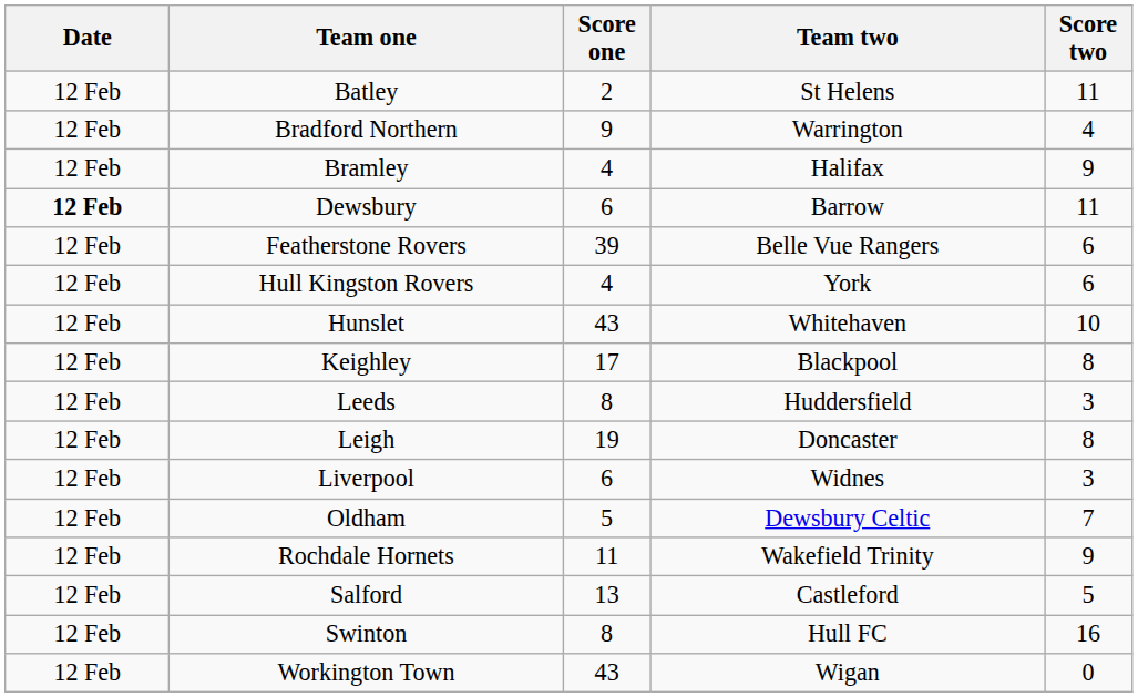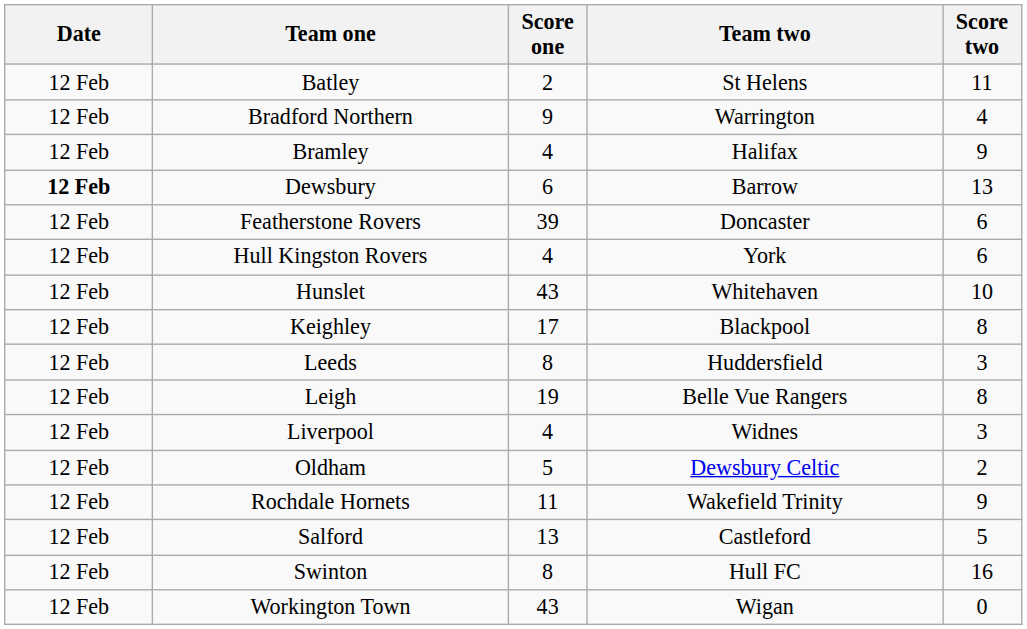Dewsbury | Score two: 11 -> 13
Featherstone Rovers | Team two: Belle Vue Rangers -> Doncaster
Leigh | Team two: Doncaster -> Belle Vue Rangers
Liverpool | Score one: 6 -> 4
Oldham | Score two: 7 -> 2
